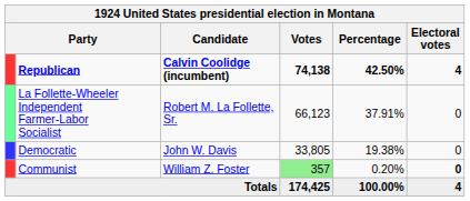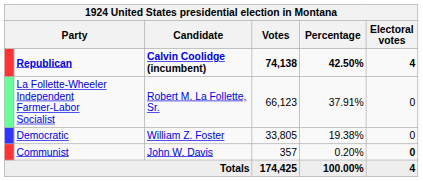Democratic | Candidate: John W. Davis -> William Z. Foster
Communist | Candidate: William Z. Foster -> John W. Davis
Communist | Votes: lightgreen background -> no background
